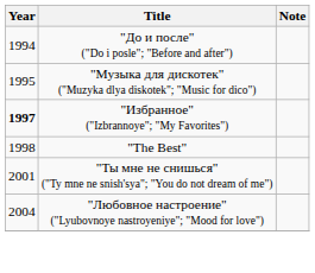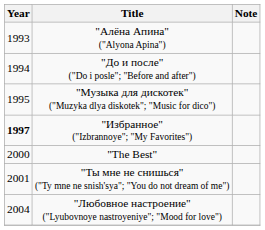+ row: 1993 | "Алёна Апина" ("Alyona Apina")
"The Best" | Year: 1998 -> 2000
